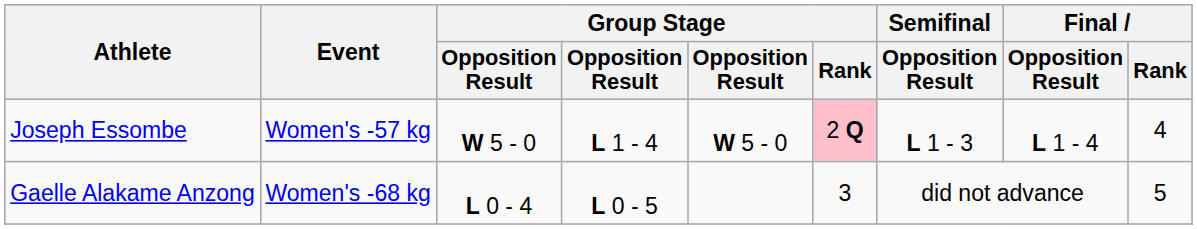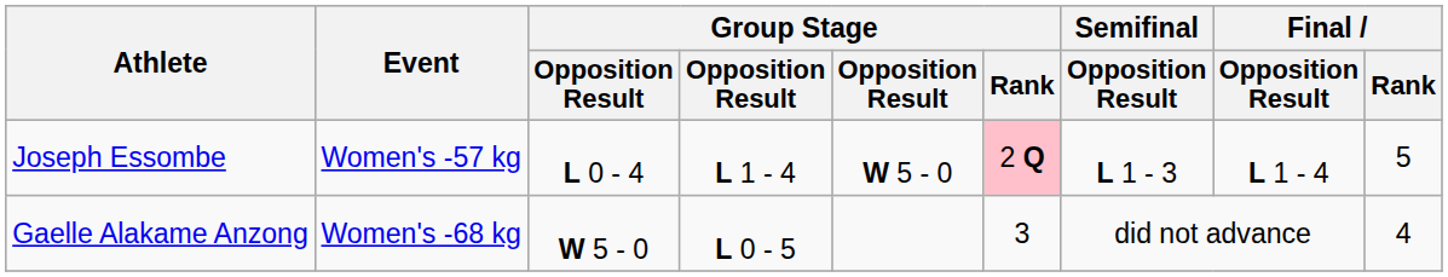Joseph Essombe | column 3: W 5 - 0 -> L 0 - 4
Joseph Essombe | Final / Rank: 4 -> 5
Gaelle Alakame Anzong | column 3: L 0 - 4 -> W 5 - 0
Gaelle Alakame Anzong | Final / Rank: 5 -> 4
